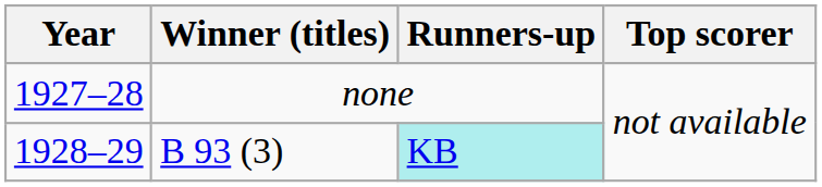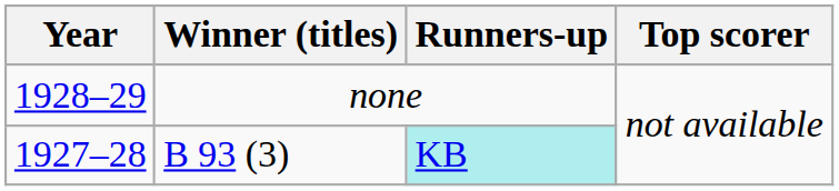none | Year: 1927–28 -> 1928–29
B 93 (3) | Year: 1928–29 -> 1927–28
